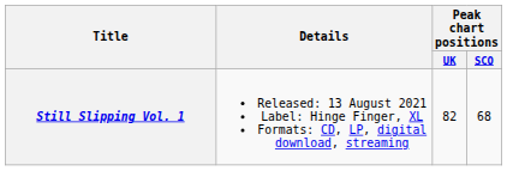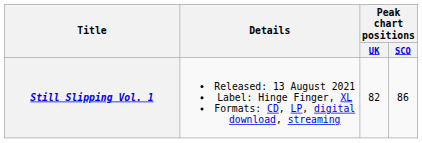Still Slipping Vol. 1 | Peak chart positions / SCO: 68 -> 86
